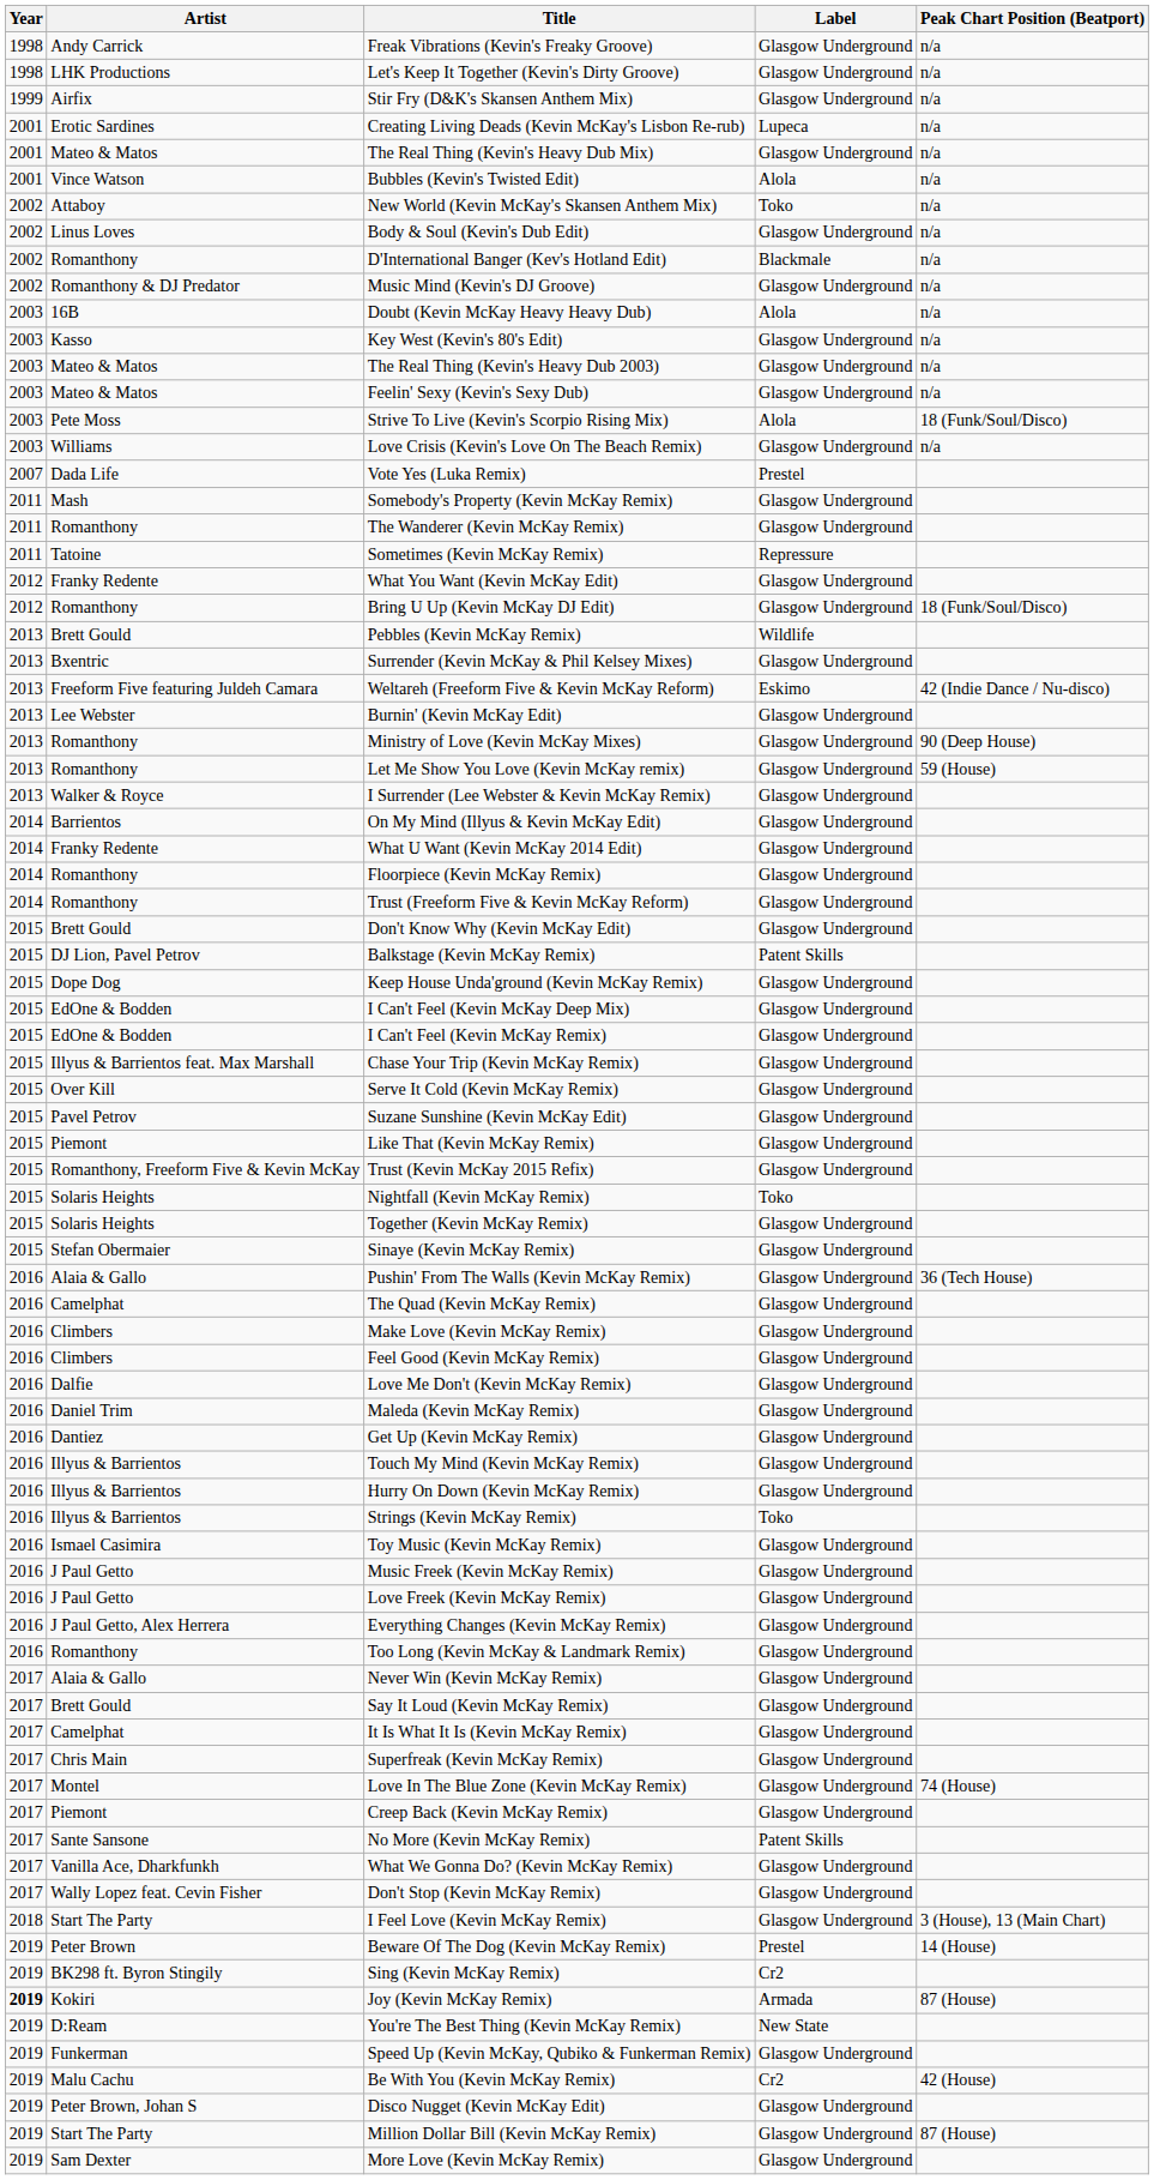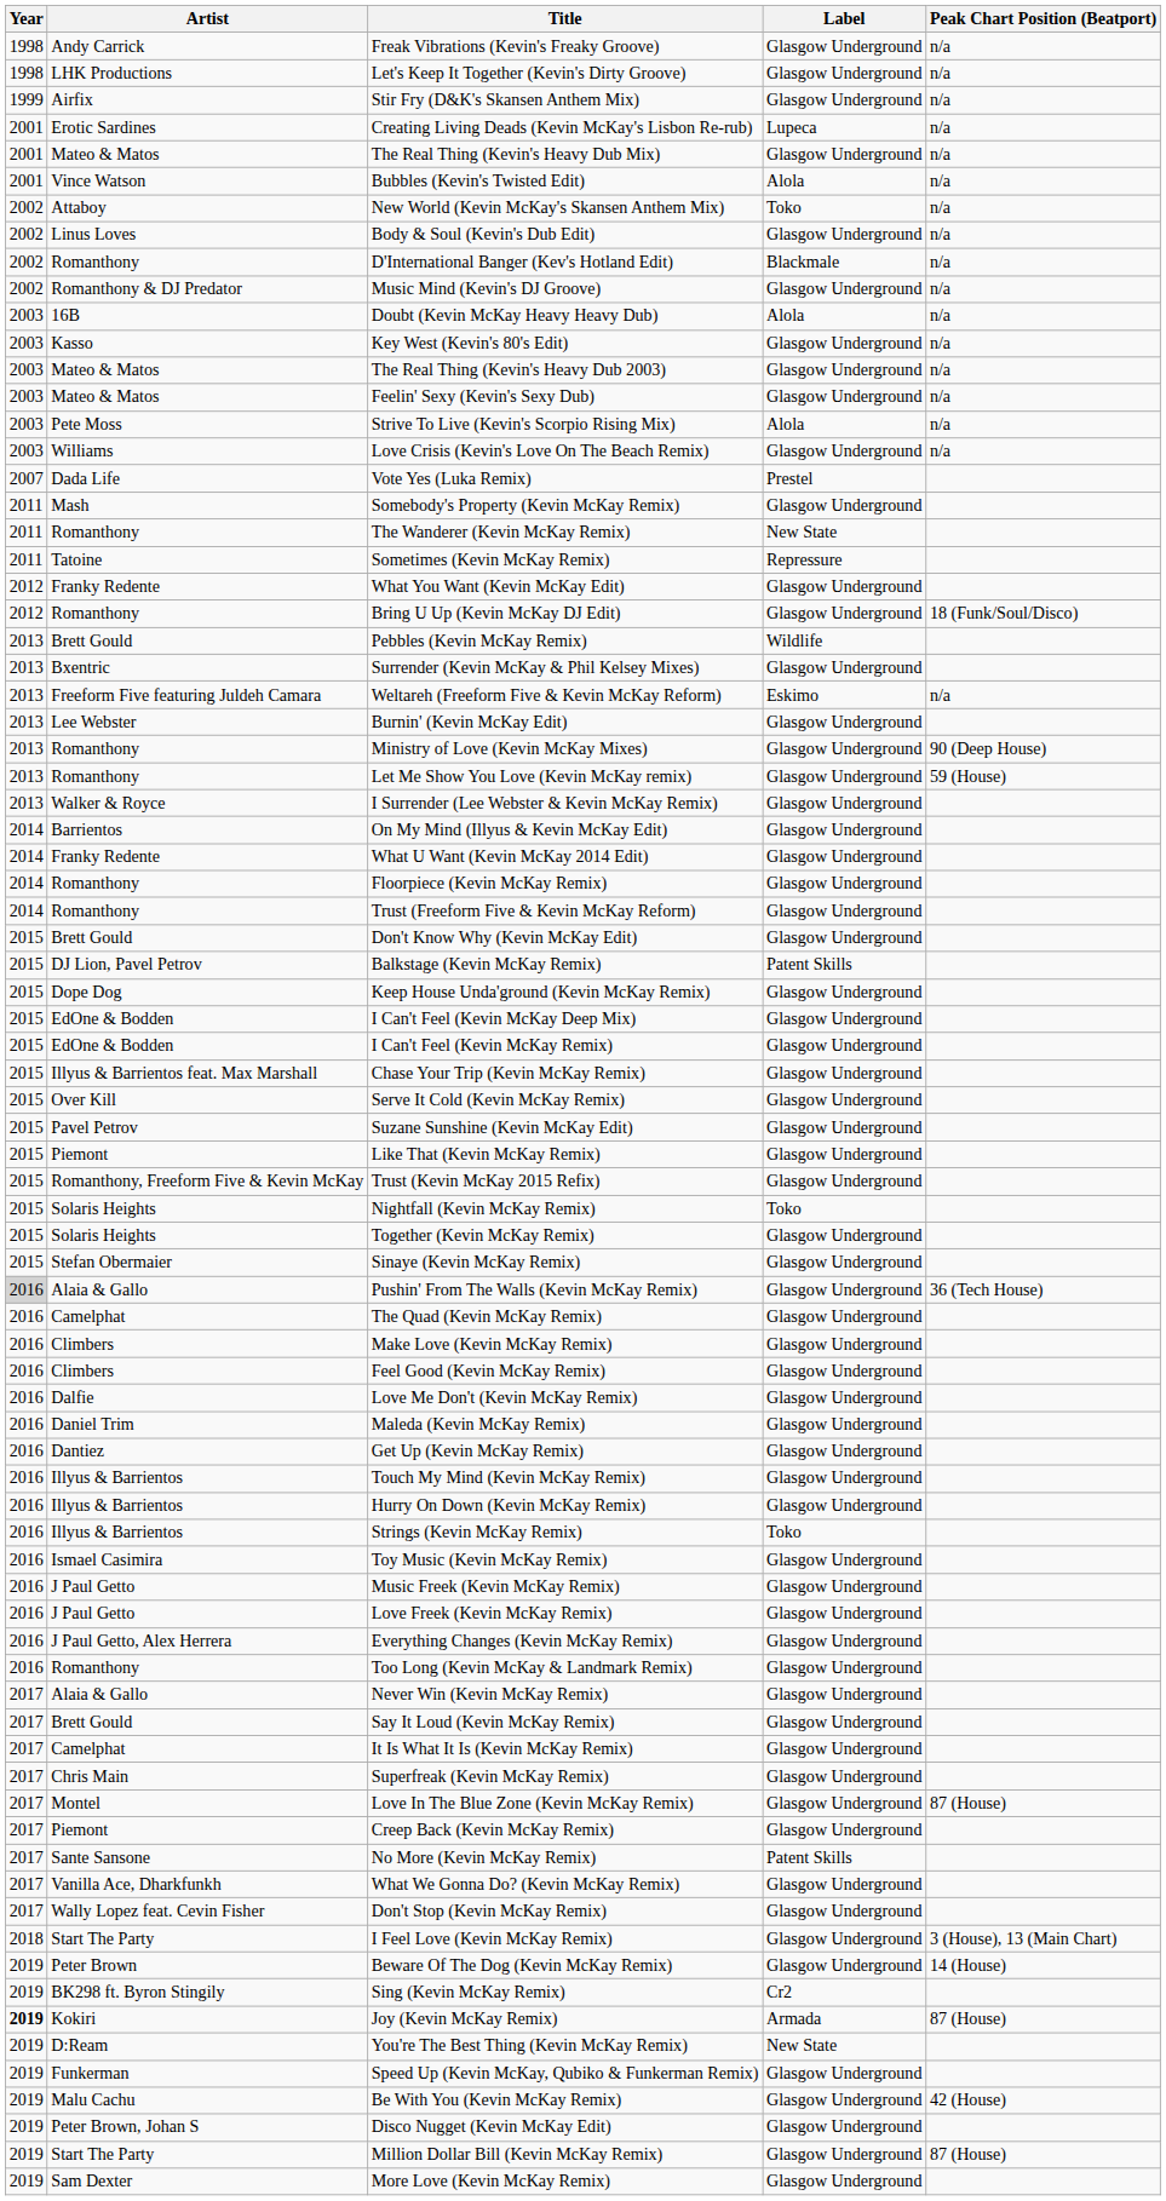Strive To Live (Kevin's Scorpio Rising Mix) | Peak Chart Position (Beatport): 18 (Funk/Soul/Disco) -> n/a
The Wanderer (Kevin McKay Remix) | Label: Glasgow Underground -> New State
Weltareh (Freeform Five & Kevin McKay Reform) | Peak Chart Position (Beatport): 42 (Indie Dance / Nu-disco) -> n/a
Pushin' From The Walls (Kevin McKay Remix) | Year: no background -> lightgrey background
Love In The Blue Zone (Kevin McKay Remix) | Peak Chart Position (Beatport): 74 (House) -> 87 (House)
Beware Of The Dog (Kevin McKay Remix) | Label: Prestel -> Glasgow Underground
Be With You (Kevin McKay Remix) | Label: Cr2 -> Glasgow Underground
